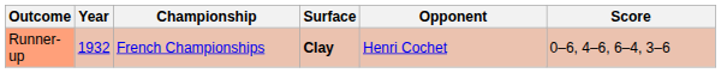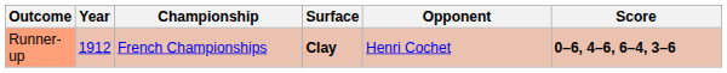Runner-up | Year: 1932 -> 1912
Runner-up | Score: normal -> bold
